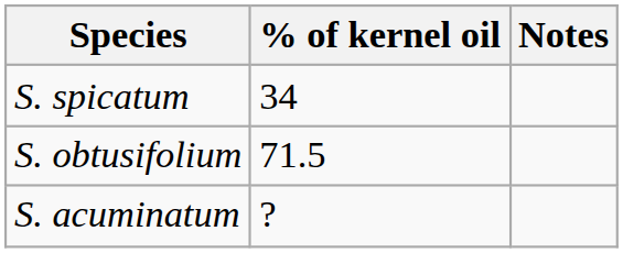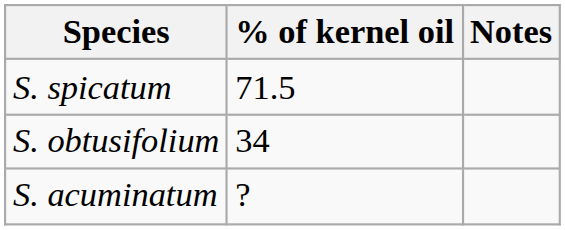S. spicatum | % of kernel oil: 34 -> 71.5
S. obtusifolium | % of kernel oil: 71.5 -> 34
